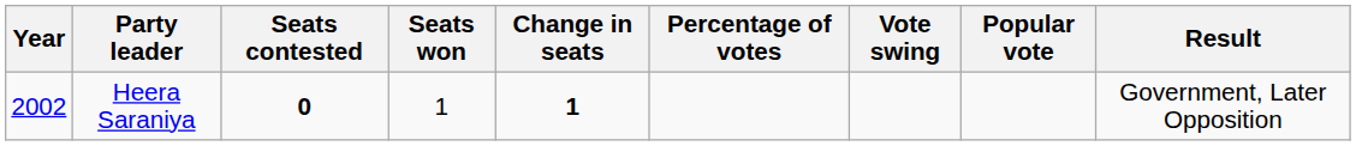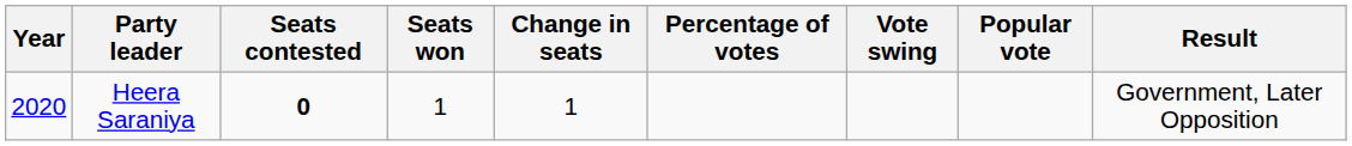Heera Saraniya | Year: 2002 -> 2020
Heera Saraniya | Change in seats: bold -> normal
